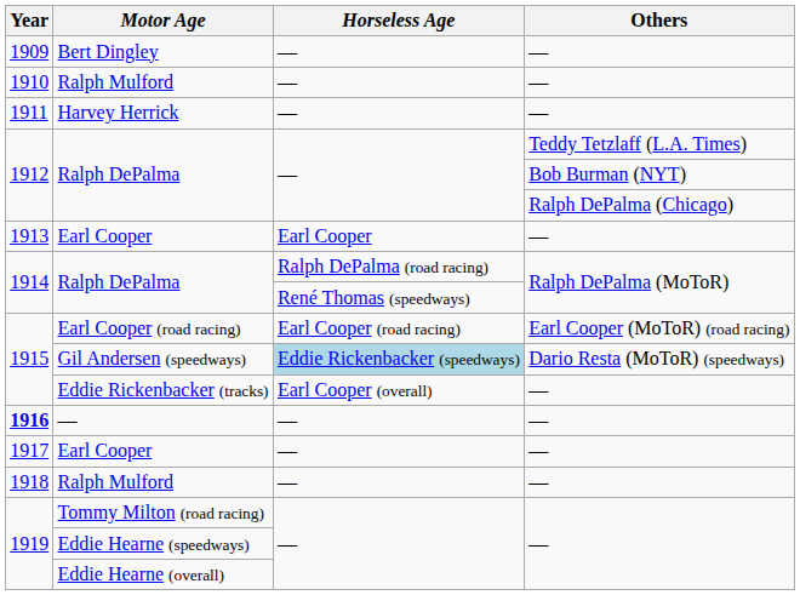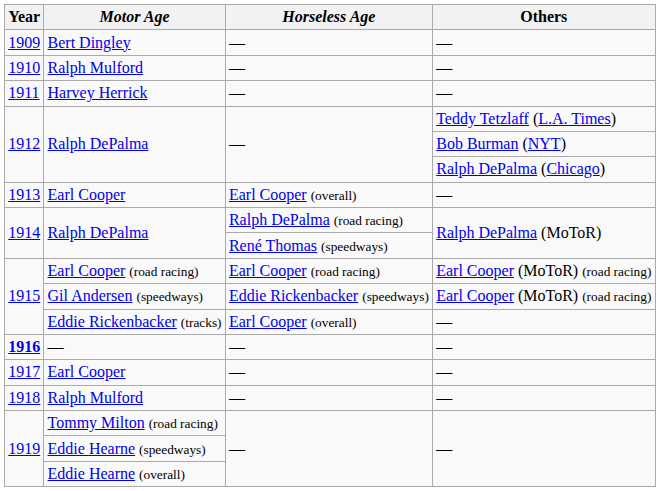1913 / Earl Cooper | Horseless Age: Earl Cooper -> Earl Cooper (overall)
Gil Andersen (speedways) | Horseless Age: lightblue background -> no background
Gil Andersen (speedways) | Others: Dario Resta (MoToR) (speedways) -> Earl Cooper (MoToR) (road racing)
